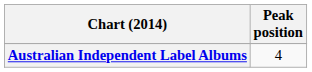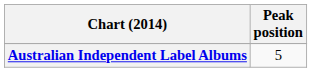Australian Independent Label Albums | Peak position: 4 -> 5
